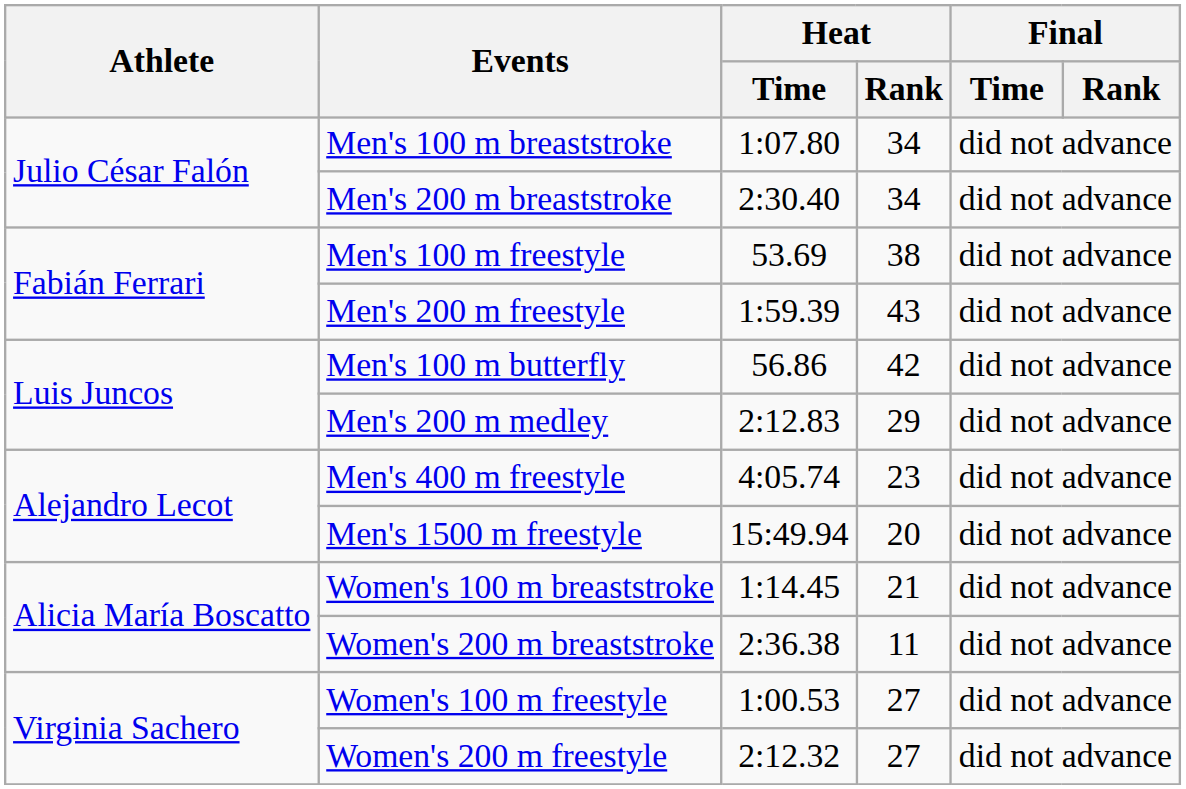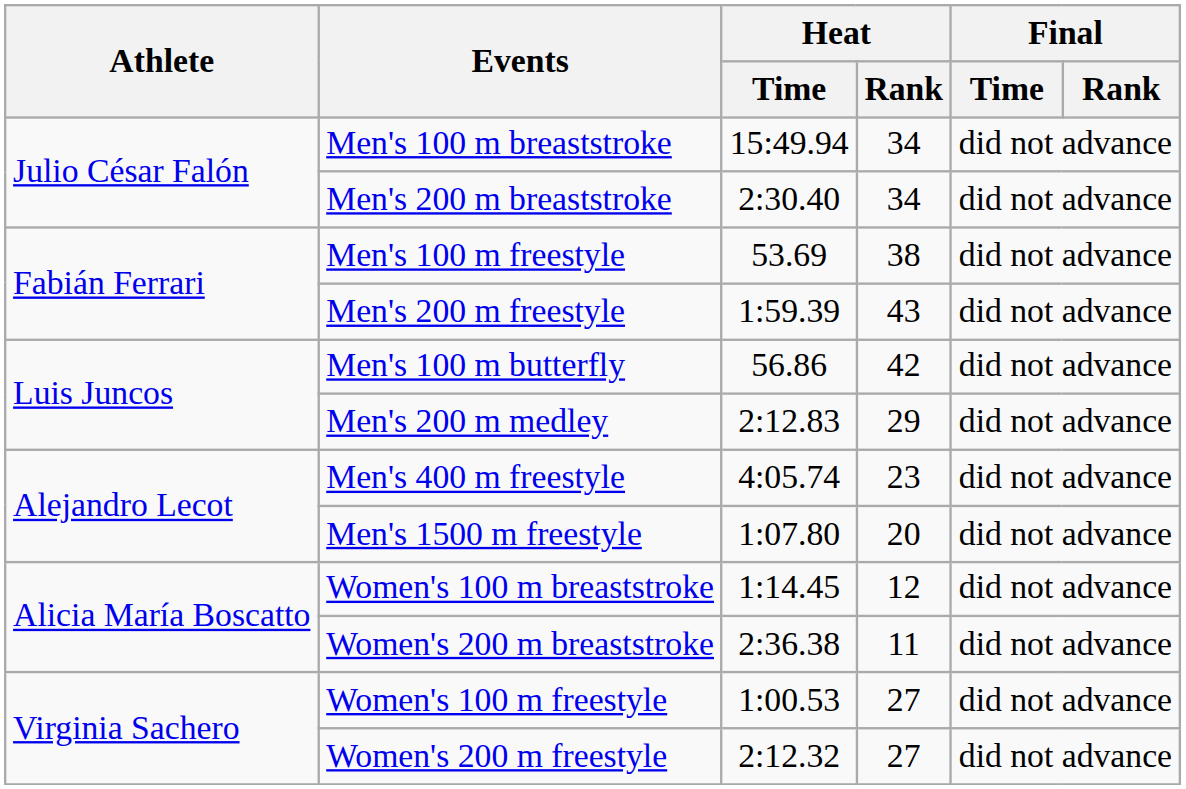Men's 100 m breaststroke | Heat / Time: 1:07.80 -> 15:49.94
Men's 1500 m freestyle | Heat / Time: 15:49.94 -> 1:07.80
Women's 100 m breaststroke | Heat / Rank: 21 -> 12
